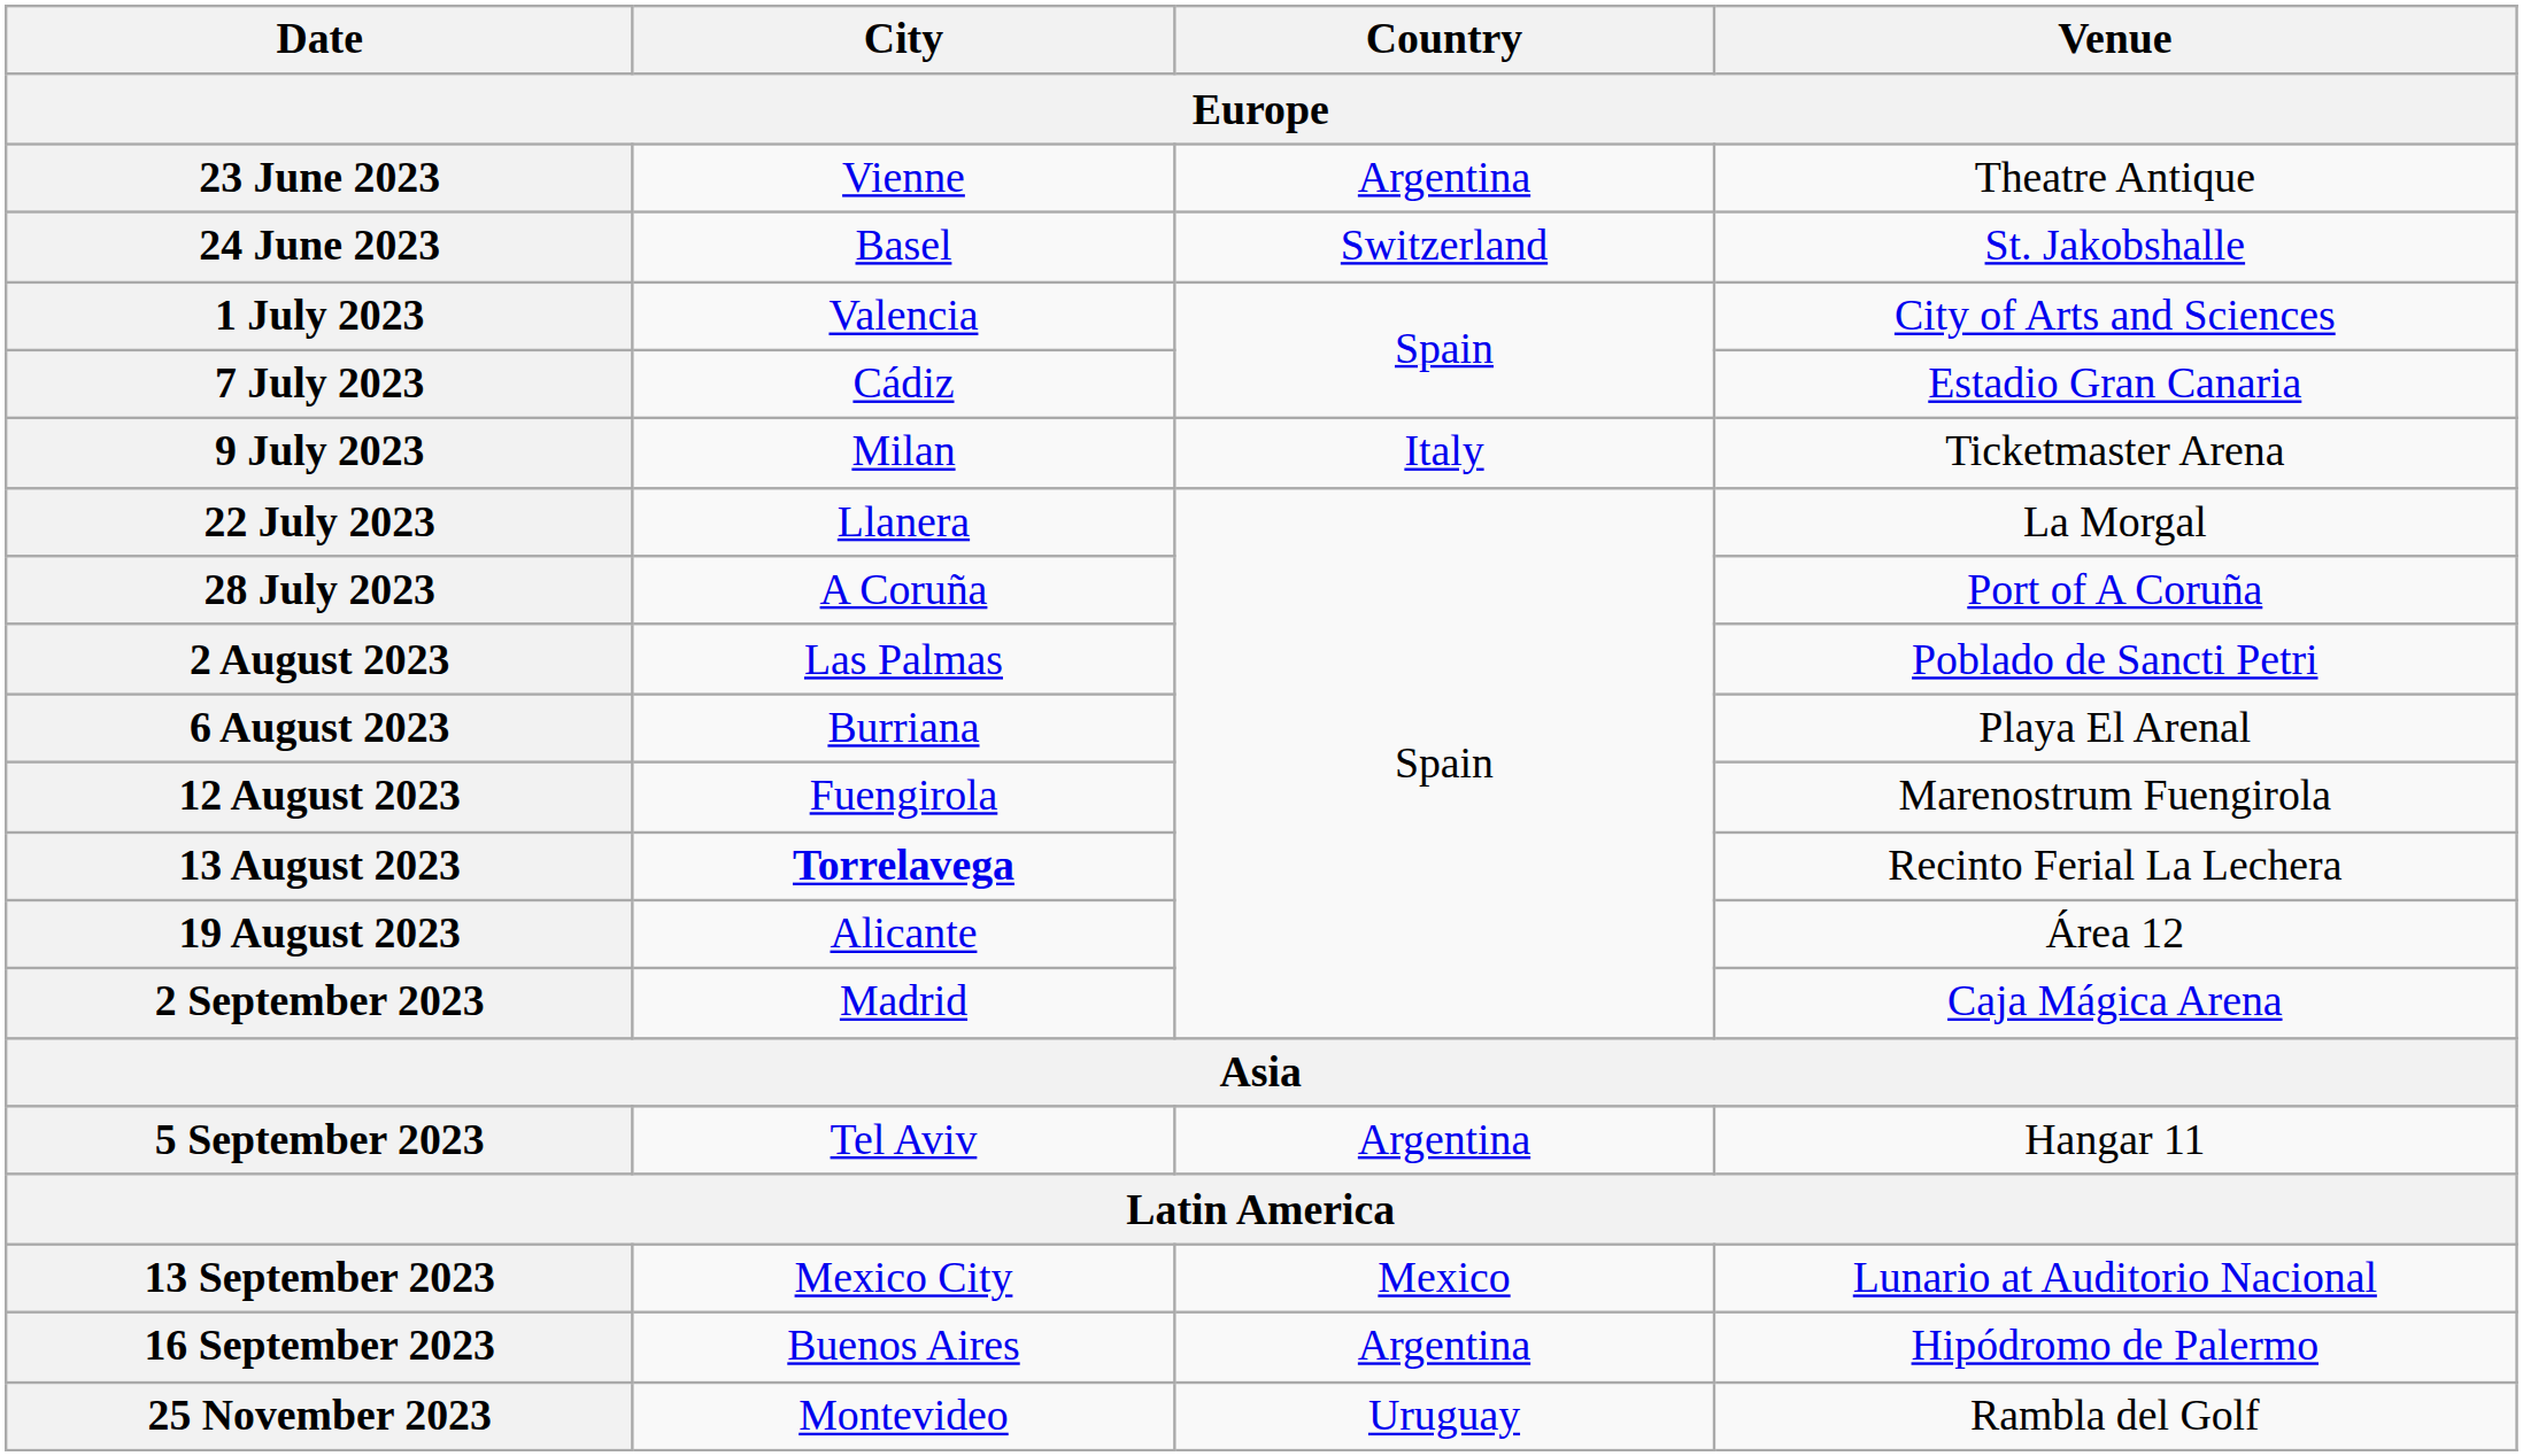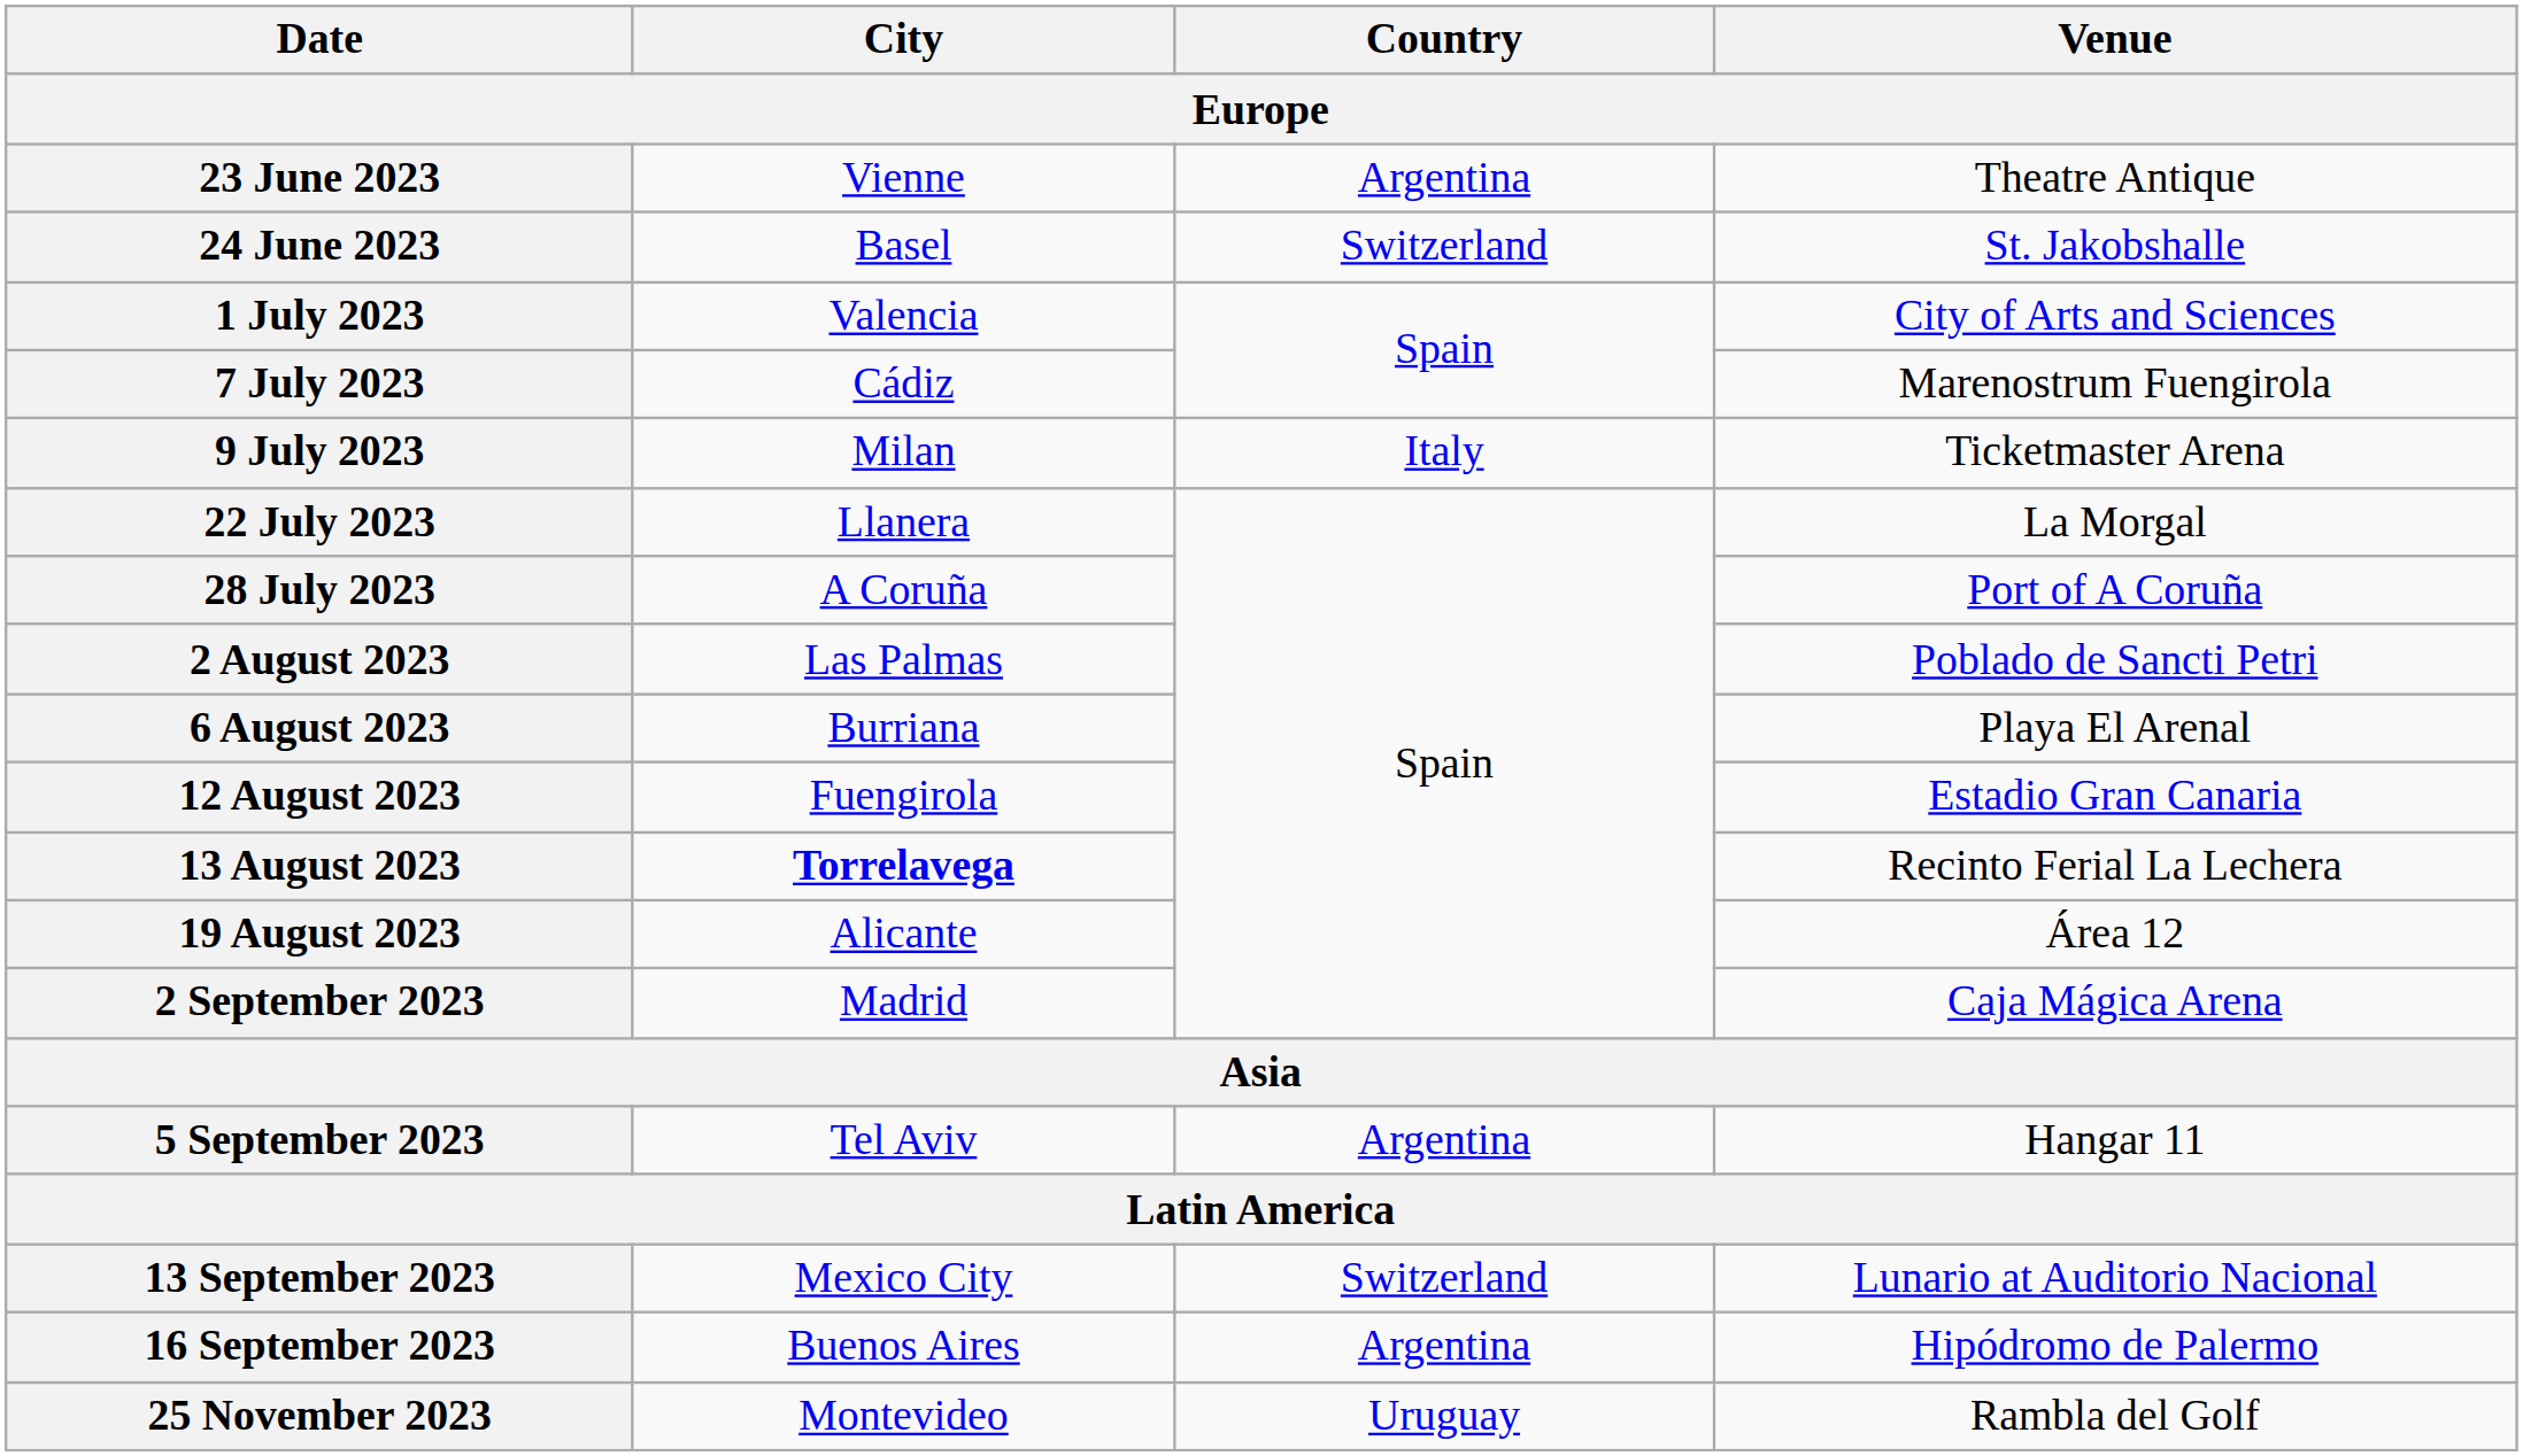7 July 2023 | Venue: Estadio Gran Canaria -> Marenostrum Fuengirola
12 August 2023 | Venue: Marenostrum Fuengirola -> Estadio Gran Canaria
13 September 2023 | Country: Mexico -> Switzerland
